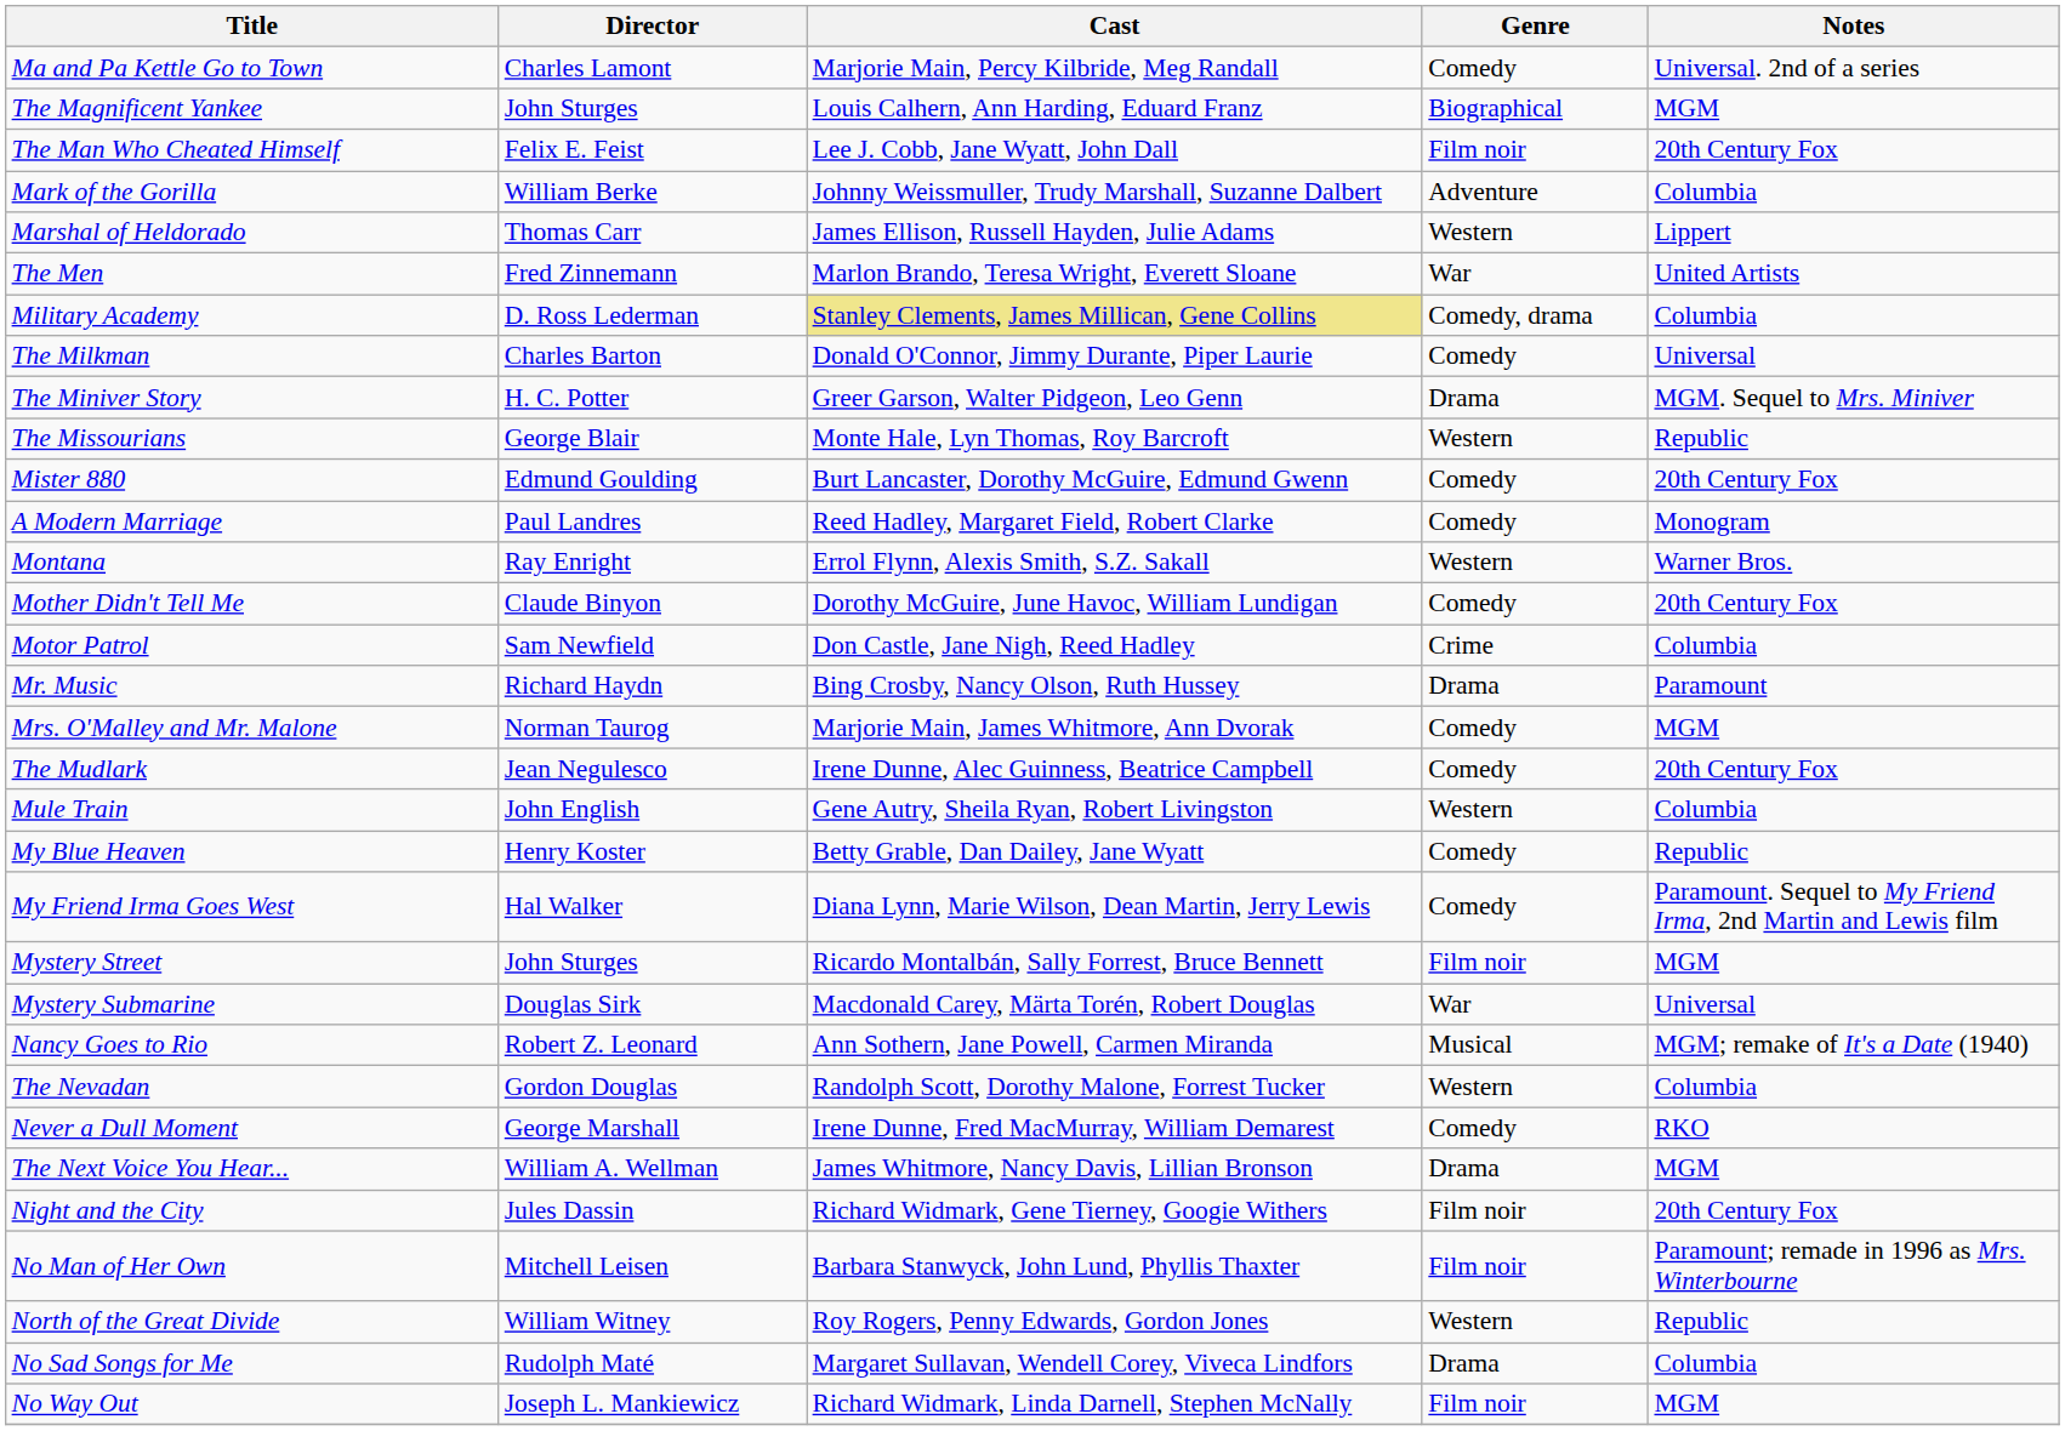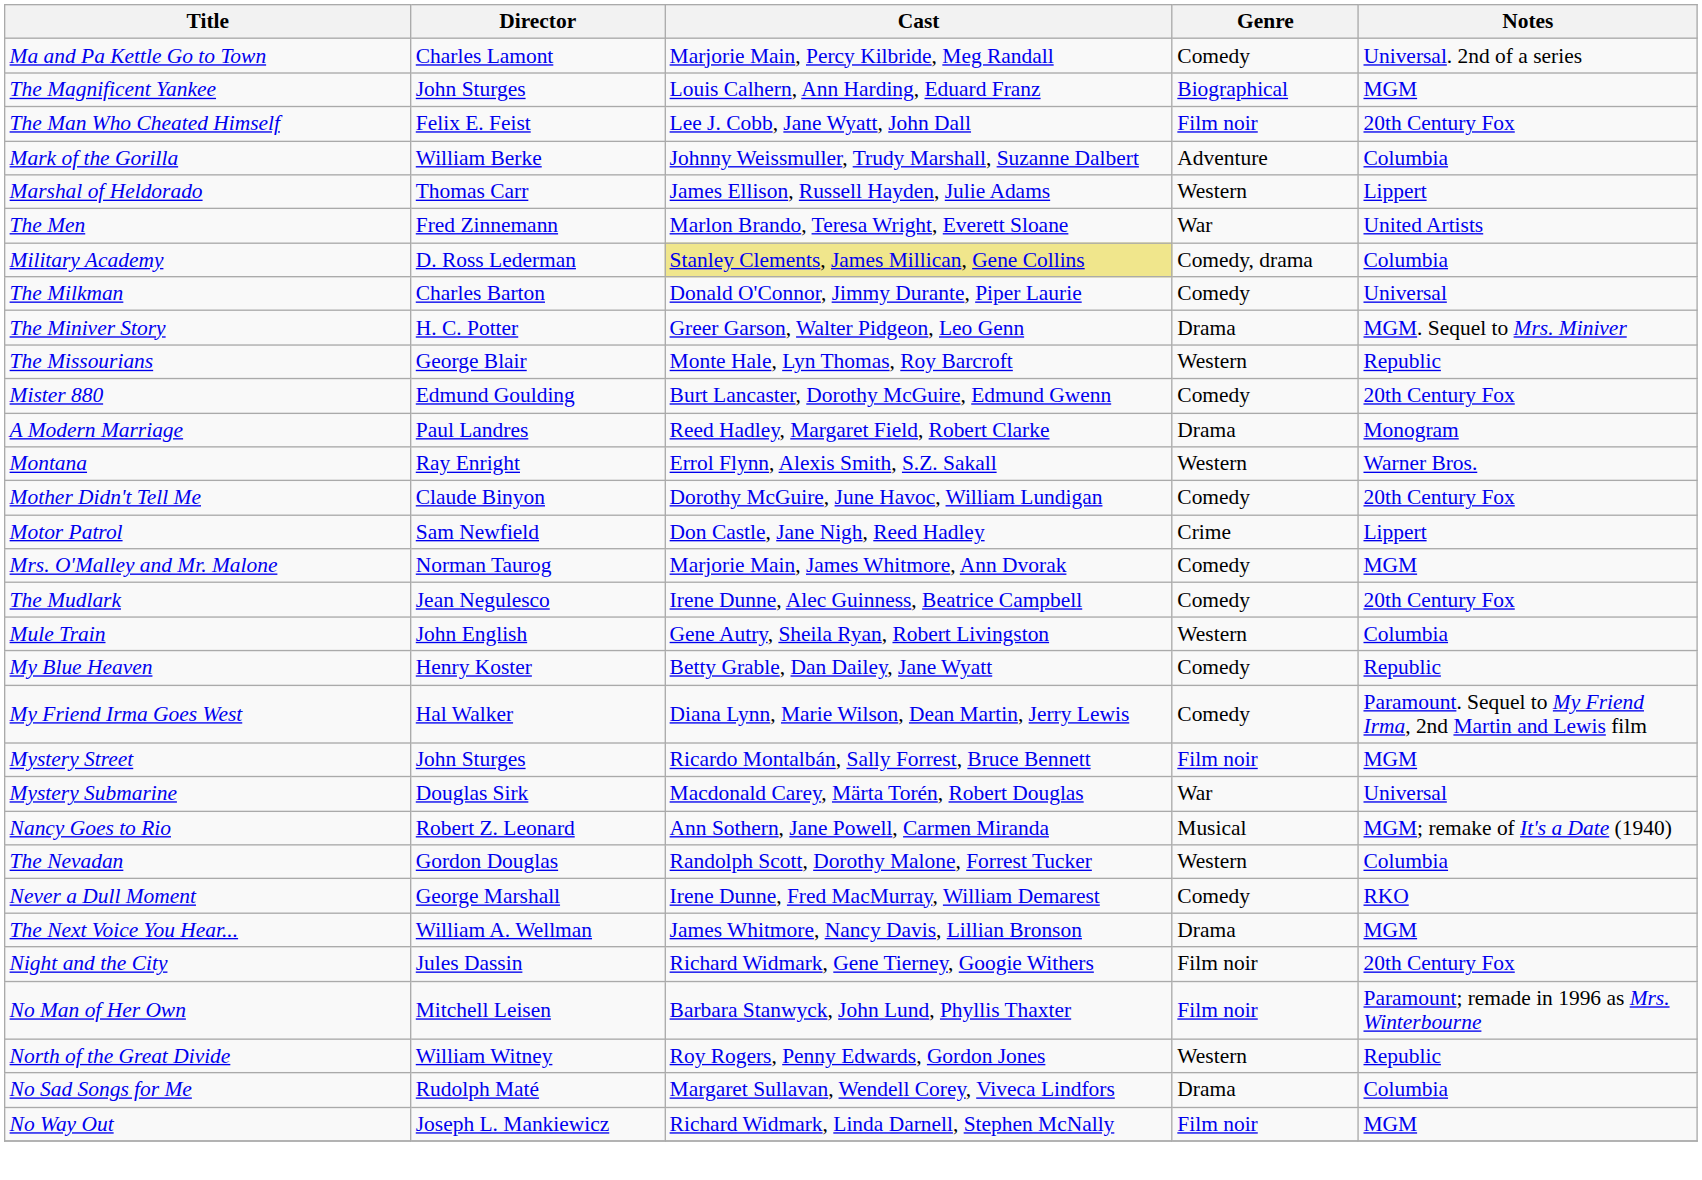A Modern Marriage | Genre: Comedy -> Drama
Motor Patrol | Notes: Columbia -> Lippert
- row: Mr. Music | Richard Haydn | Bing Crosby, Nancy Olson, Ruth Hussey | Drama | Paramount
